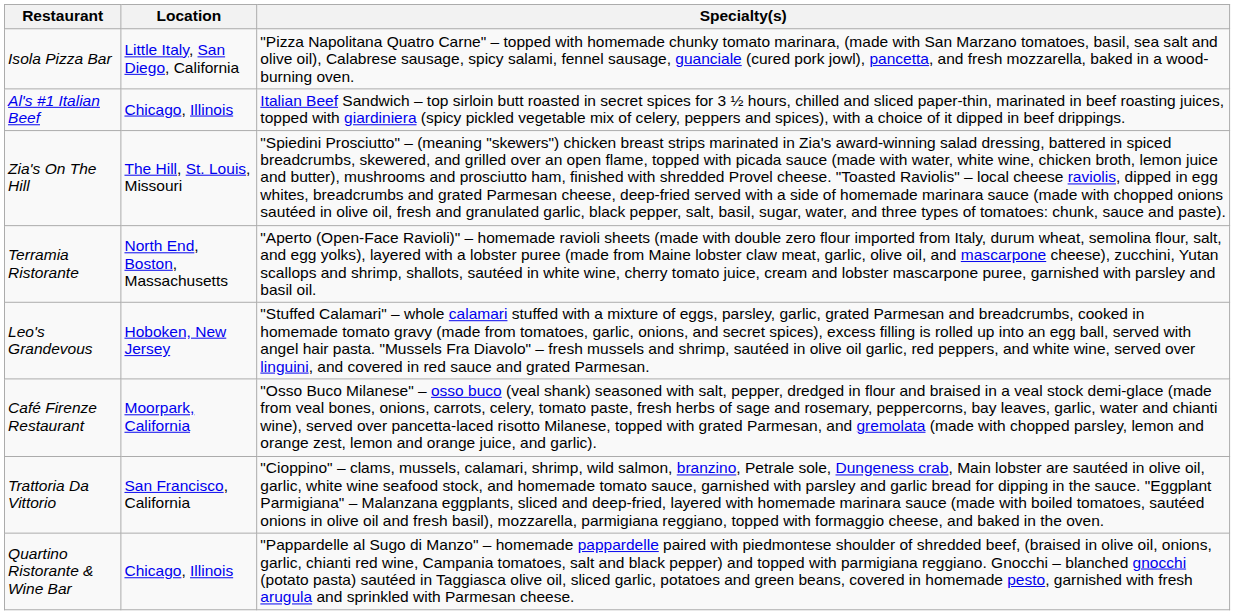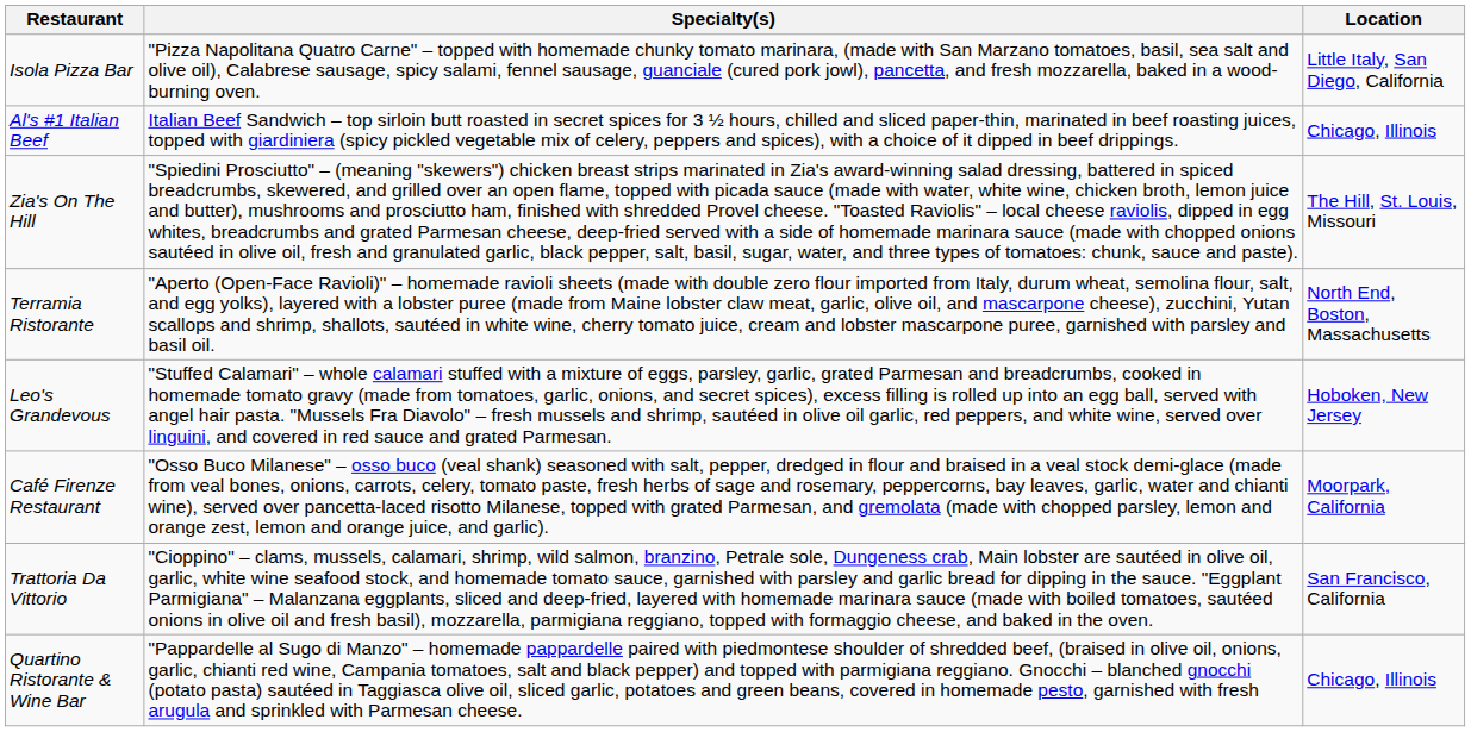columns swapped: Location <-> Specialty(s)
